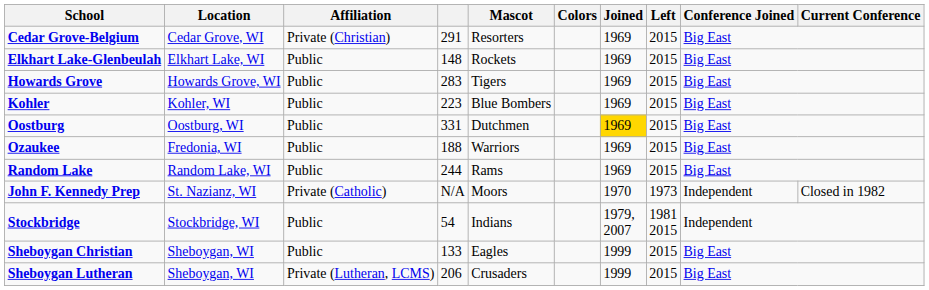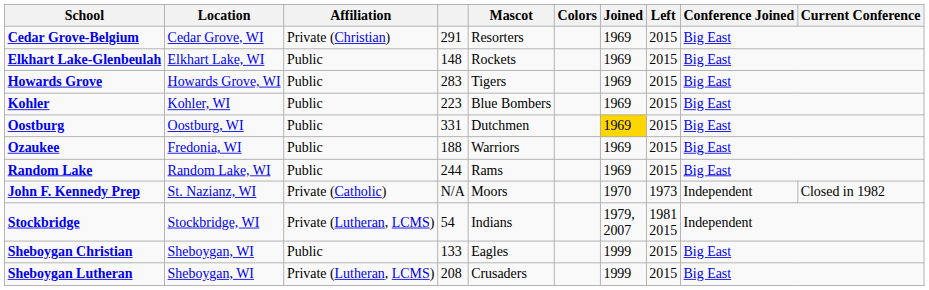Stockbridge | Affiliation: Public -> Private (Lutheran, LCMS)
Sheboygan Lutheran | column 4: 206 -> 208
